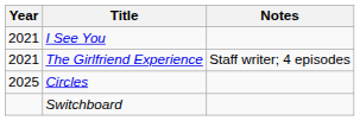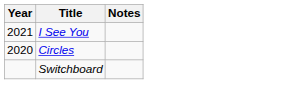- row: 2021 | The Girlfriend Experience | Staff writer; 4 episodes
Circles | Year: 2025 -> 2020
